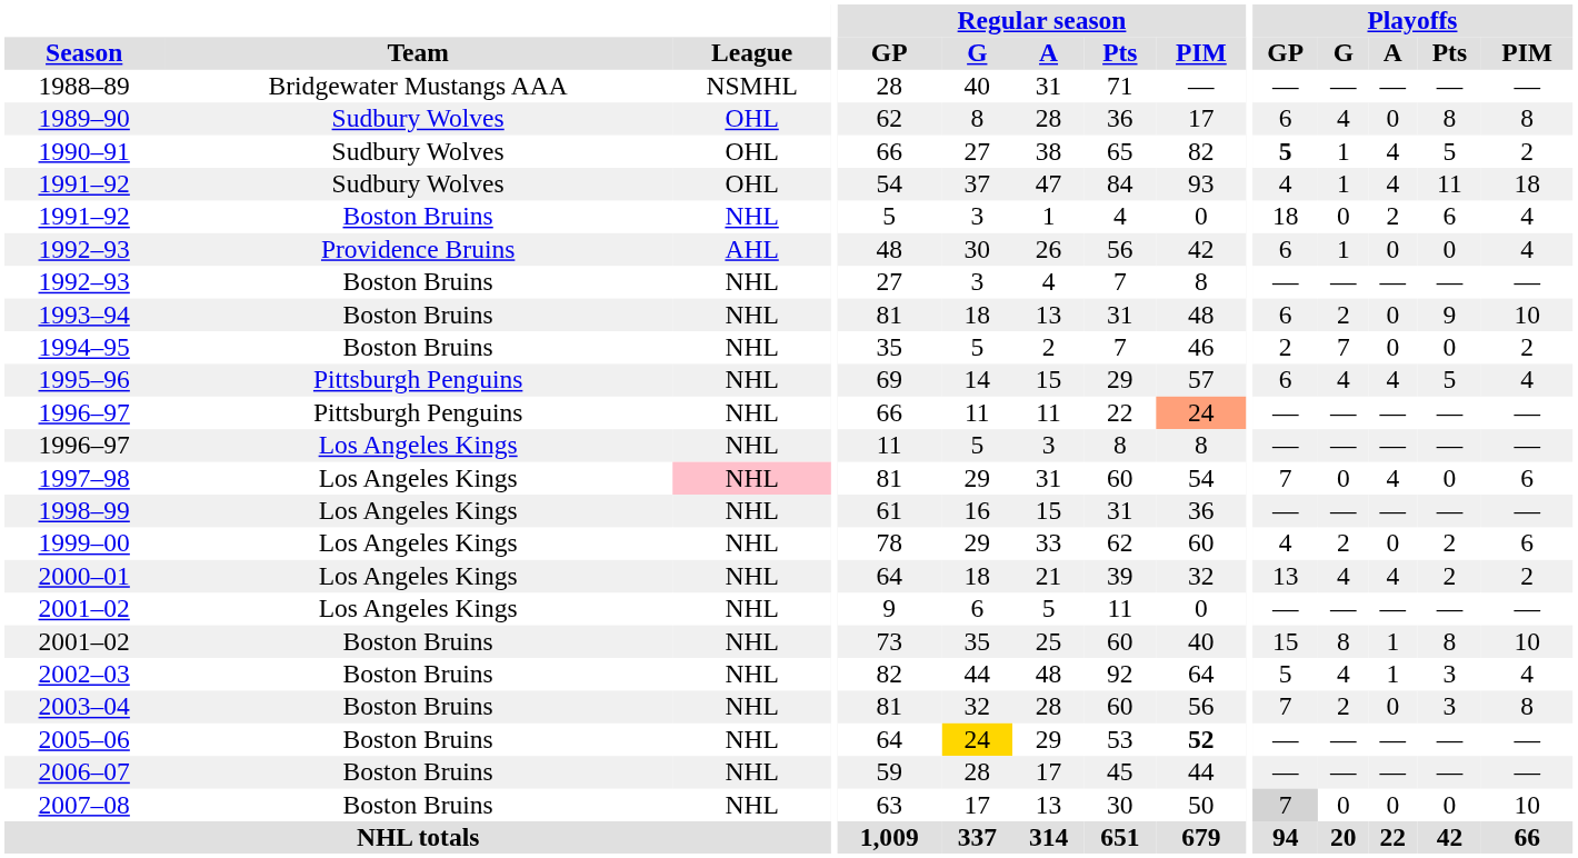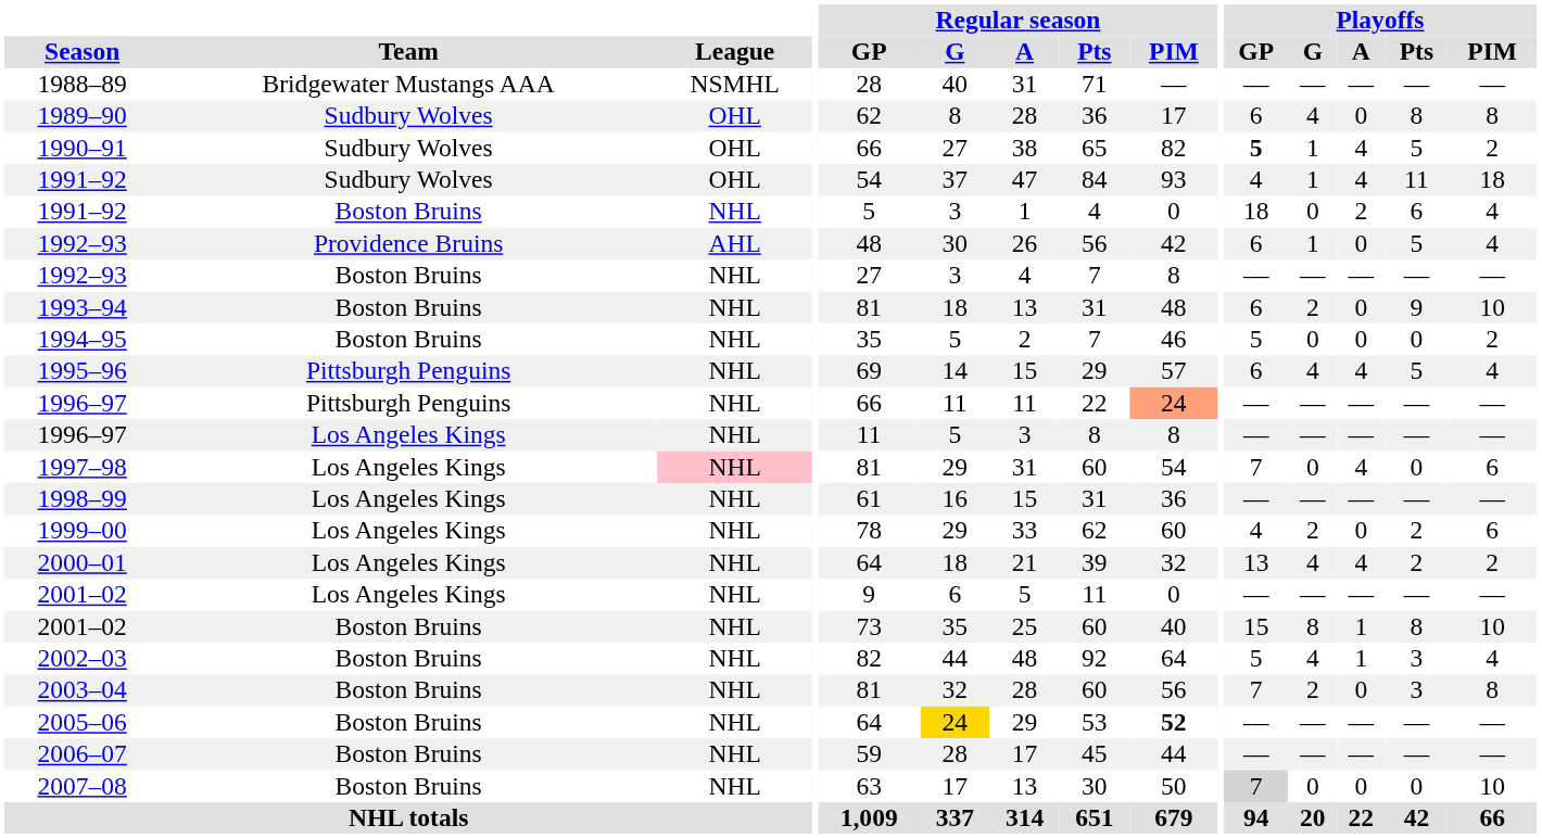1992–93 / Providence Bruins | Playoffs / Pts: 0 -> 5
1994–95 | Playoffs / GP: 2 -> 5
1994–95 | Playoffs / G: 7 -> 0
